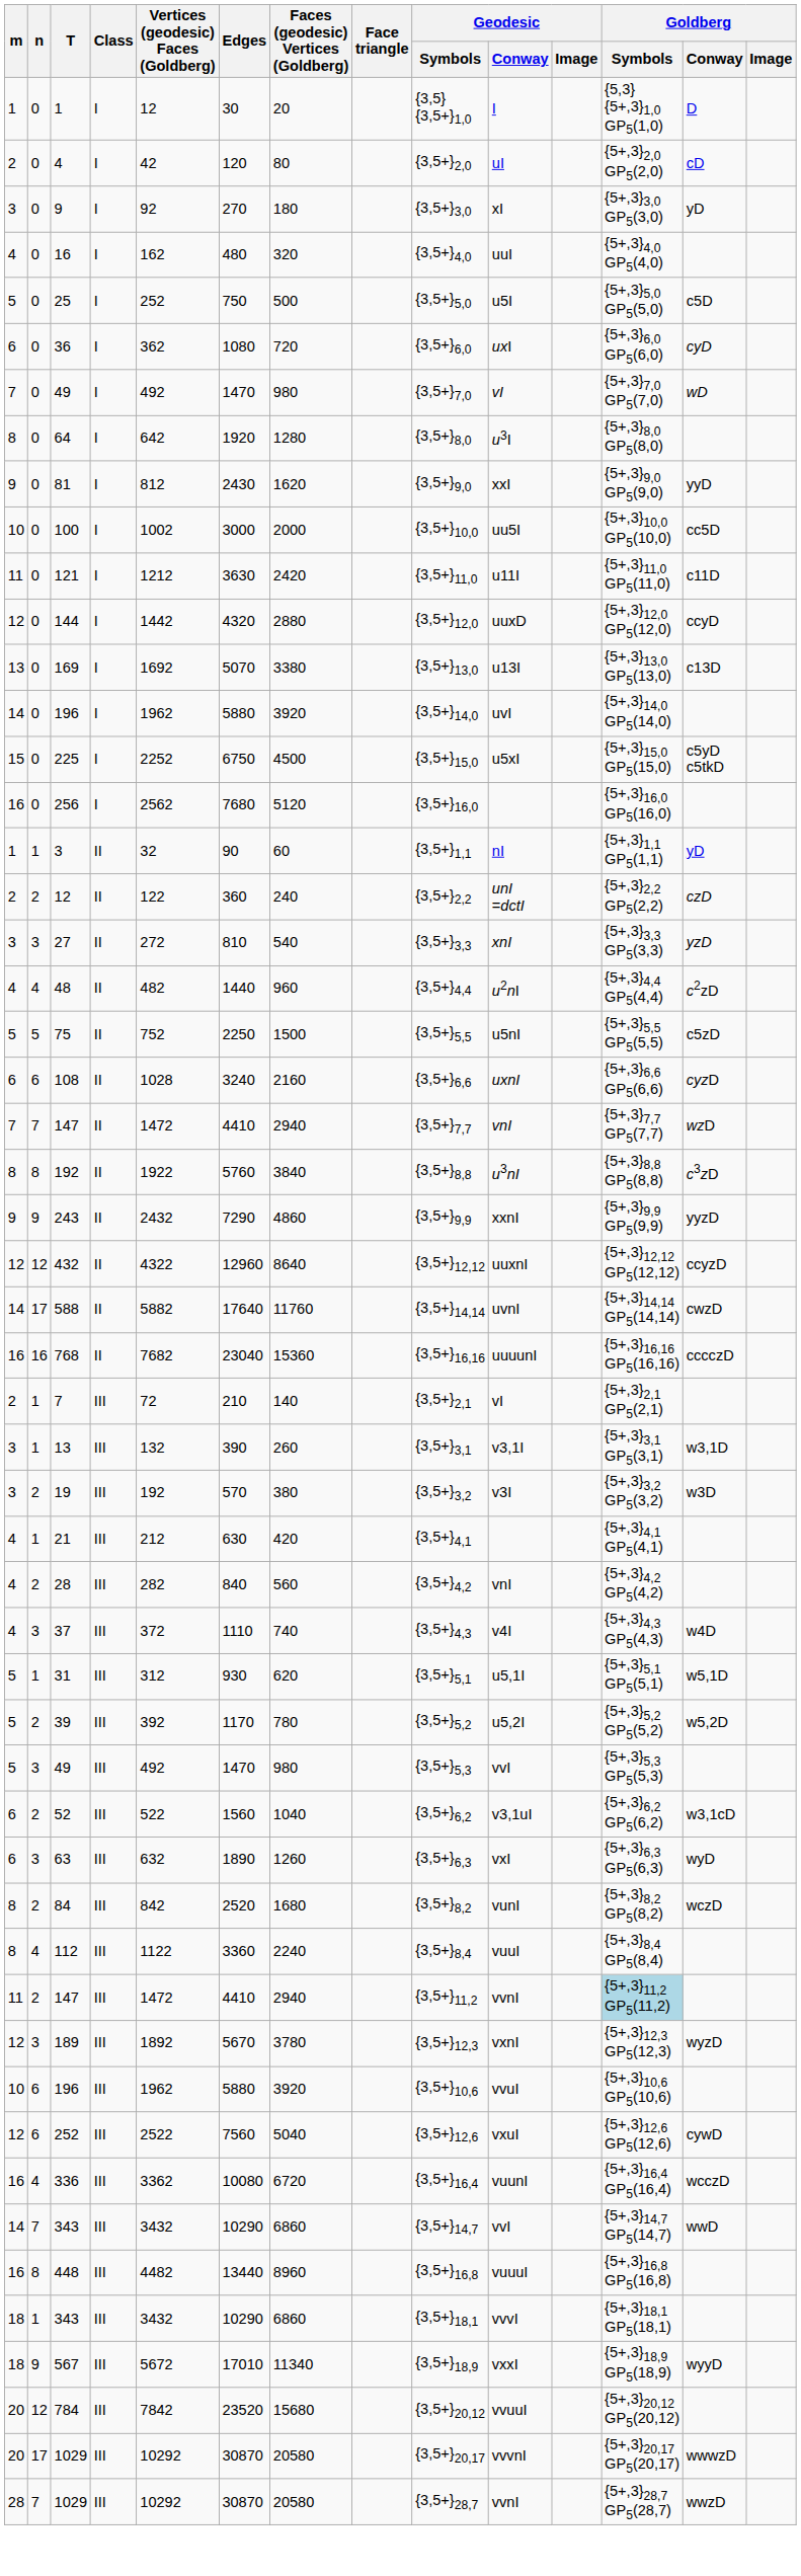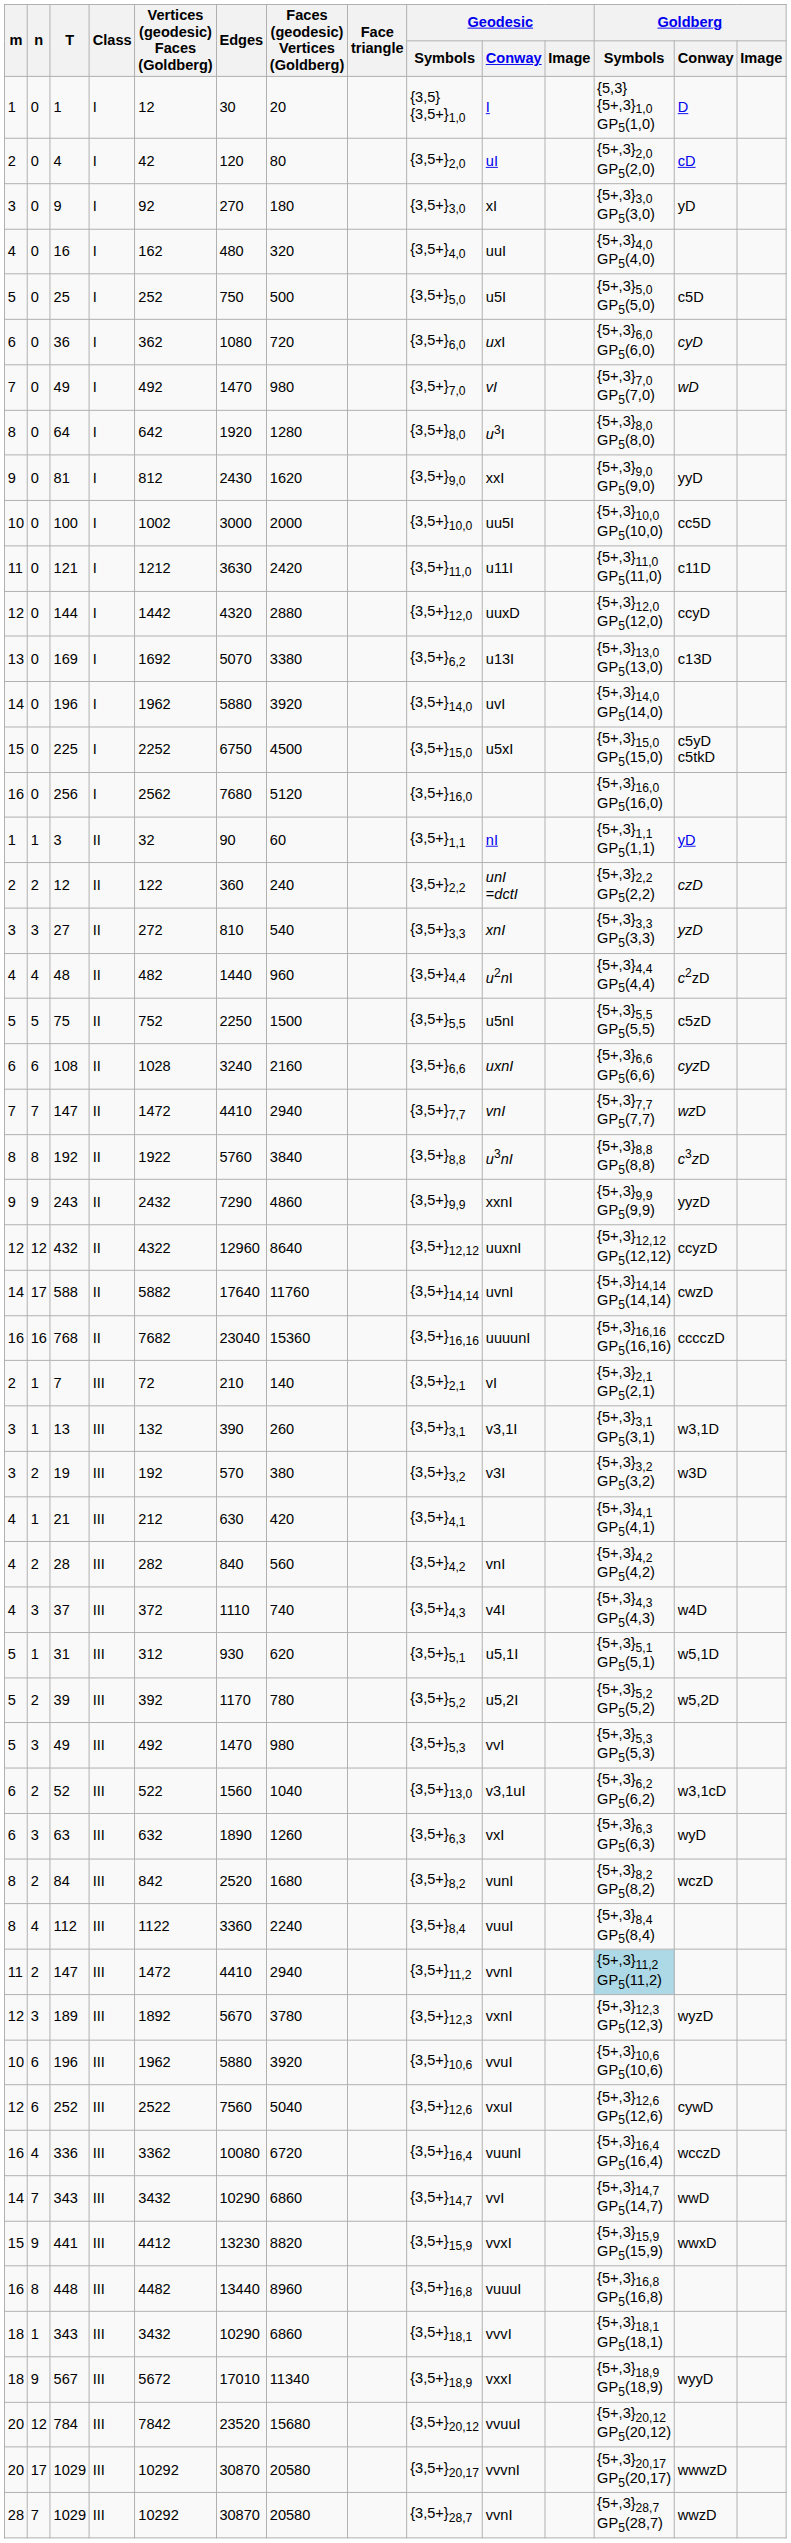169 | Geodesic / Symbols: {3,5+}13,0 -> {3,5+}6,2
52 | Geodesic / Symbols: {3,5+}6,2 -> {3,5+}13,0
+ row: 15 | 9 | 441 | III | 4412 | 13230 | 8820 | {3,5+}15,9 | vvxI | {5+,3}15,9 GP5(15,9) | wwxD
